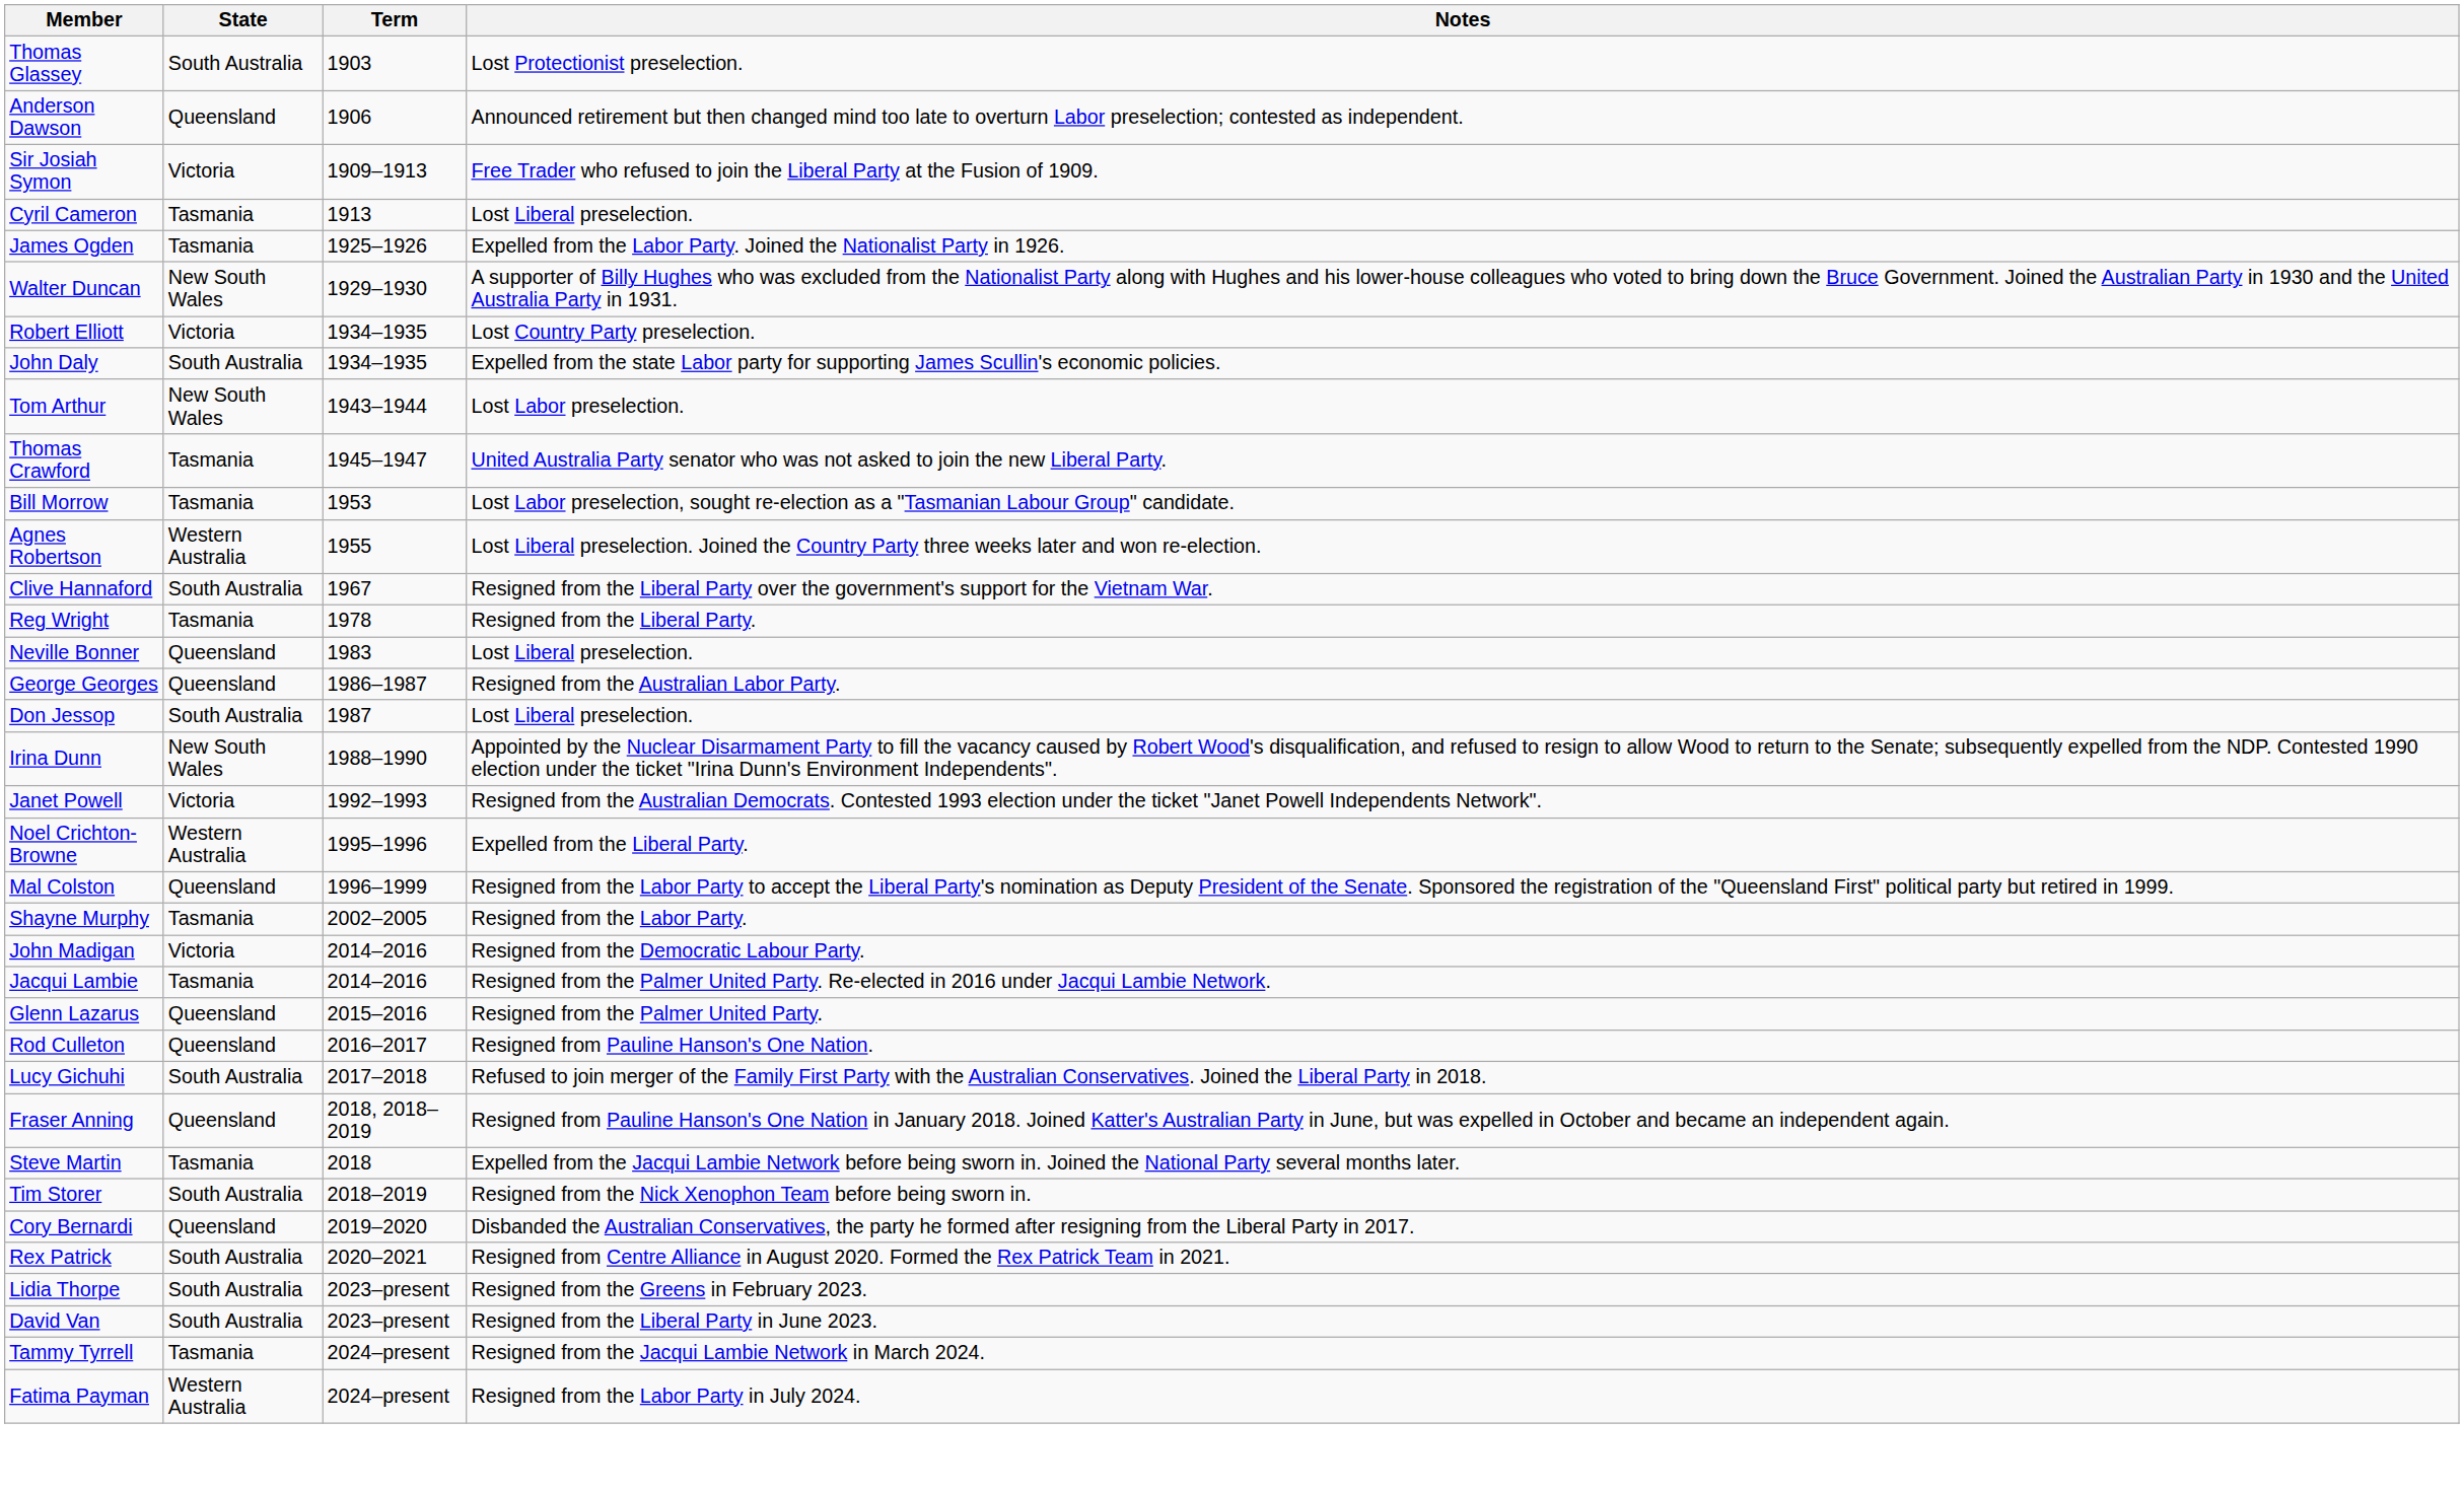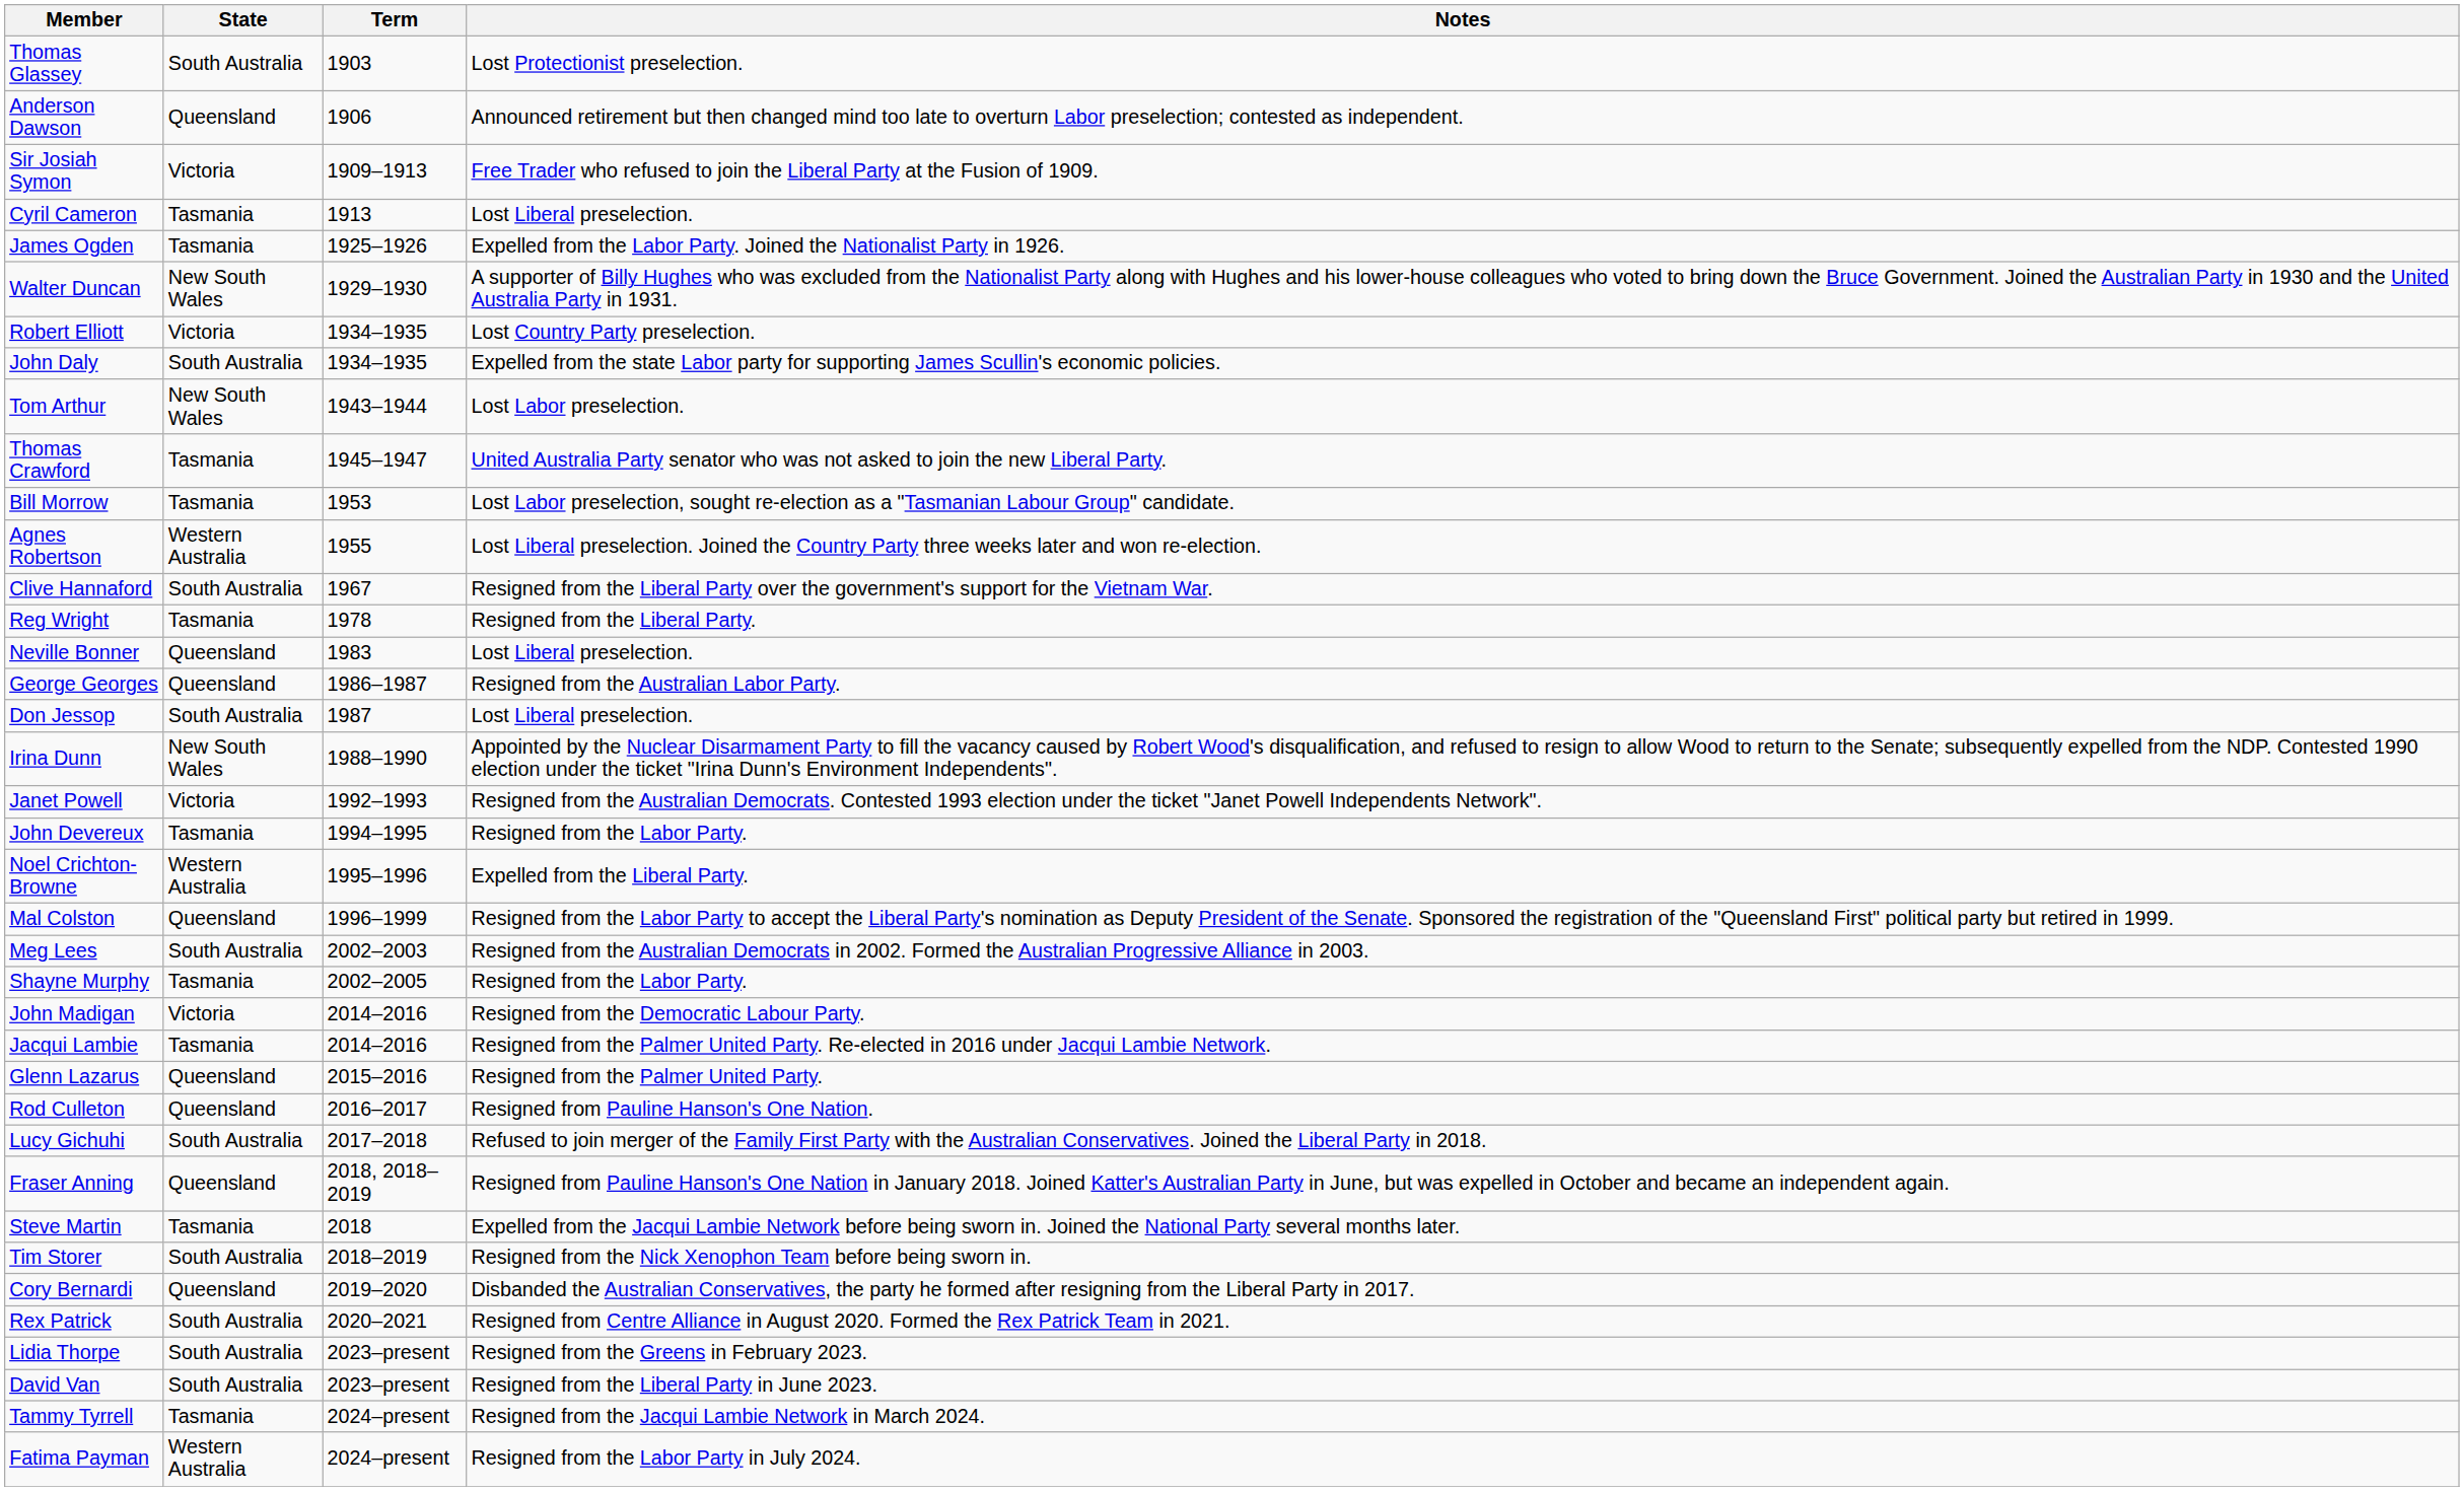+ row: John Devereux | Tasmania | 1994–1995 | Resigned from the Labor Party.
+ row: Meg Lees | South Australia | 2002–2003 | Resigned from the Australian Democrats in 2002. Formed the Australian Progressive Alliance in 2003.
